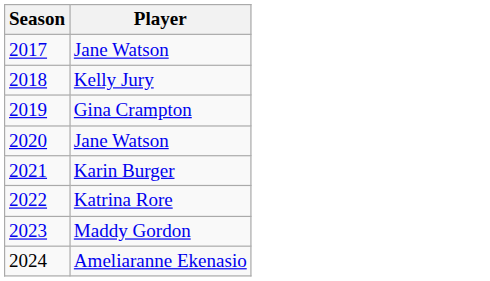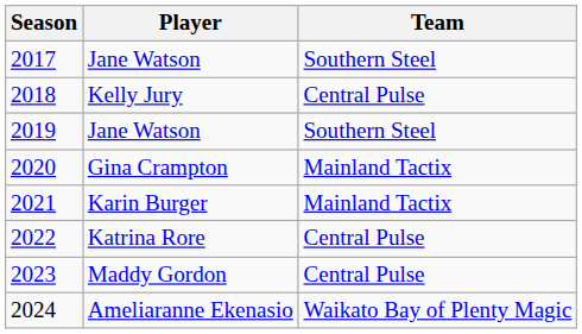+ column: Team | Southern Steel | Central Pulse | Southern Steel | Mainland Tactix | Mainland Tactix | Central Pulse | Central Pulse | Waikato Bay of Plenty Magic
2019 | Player: Gina Crampton -> Jane Watson
2020 | Player: Jane Watson -> Gina Crampton
